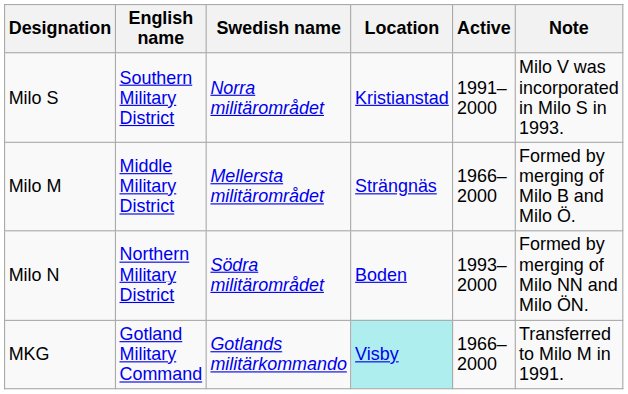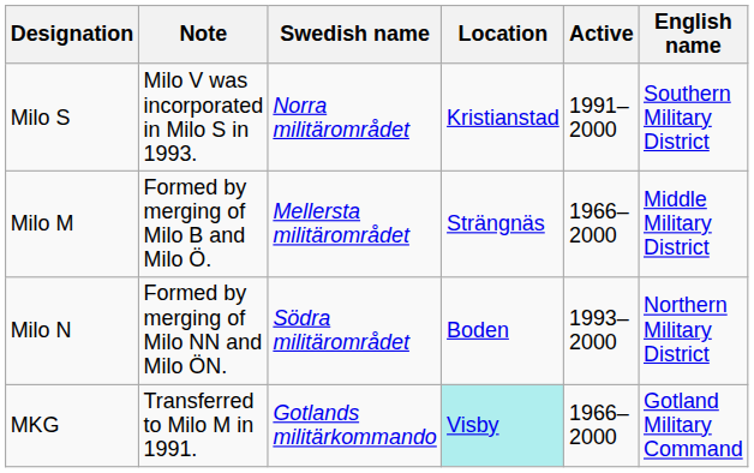columns swapped: English name <-> Note
